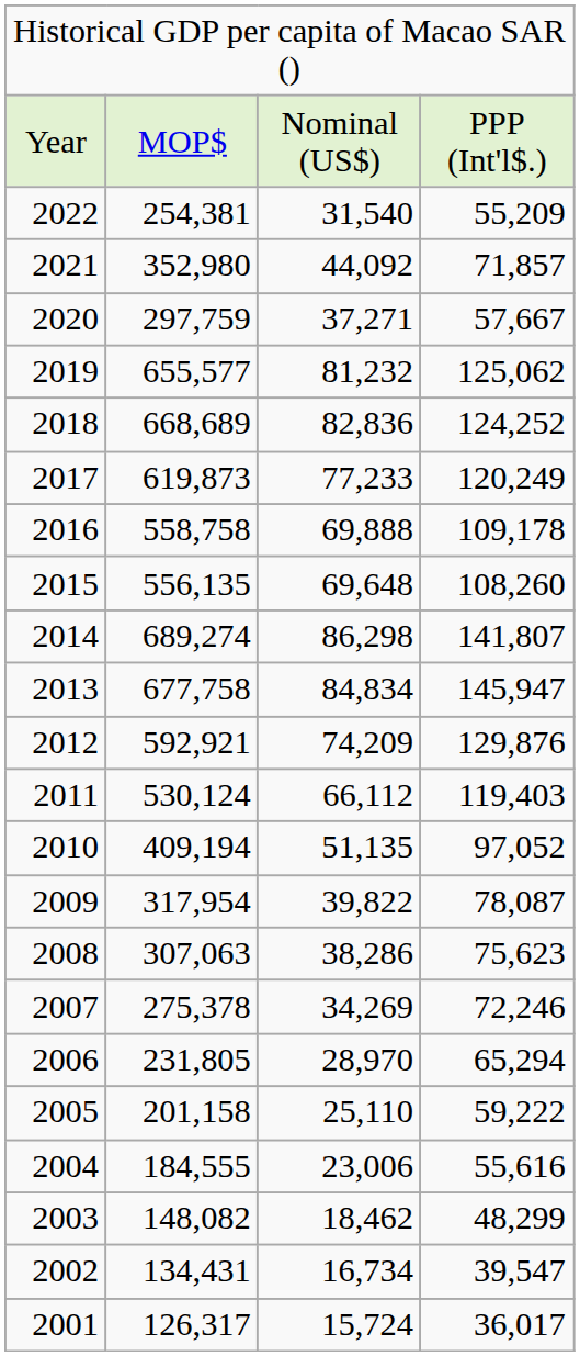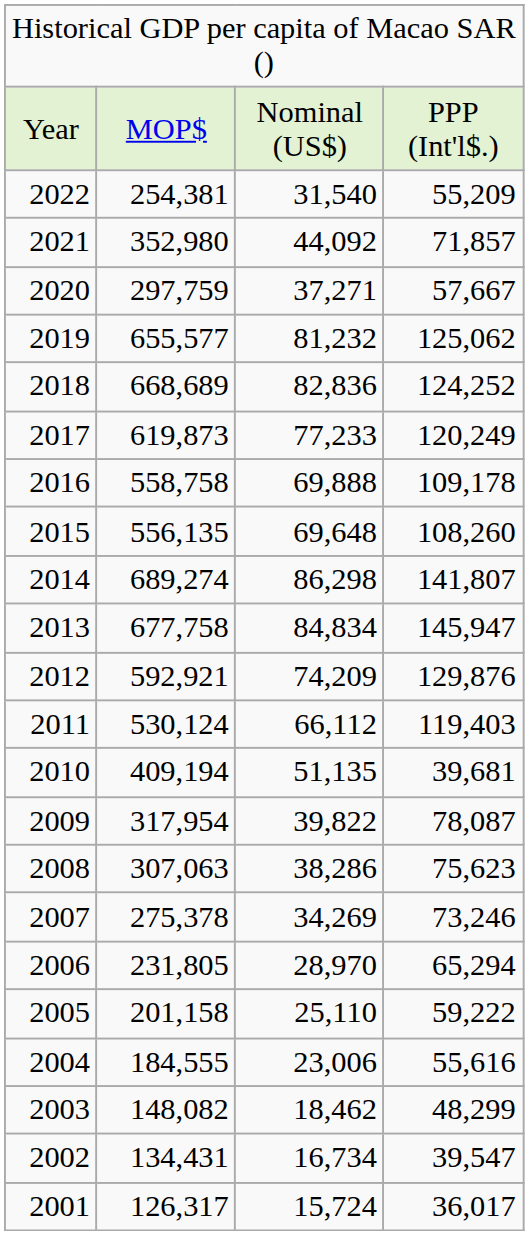2010 | column 4: 97,052 -> 39,681
2007 | column 4: 72,246 -> 73,246
